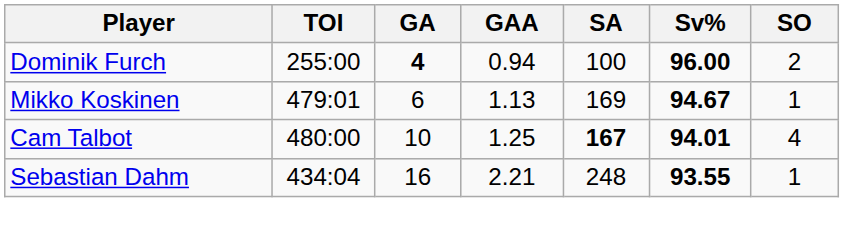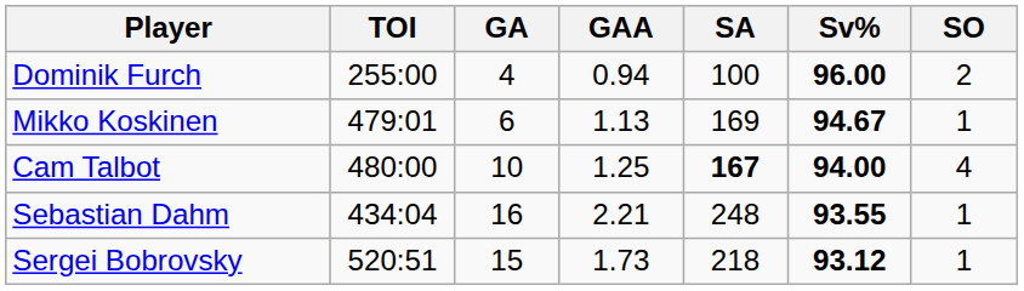Dominik Furch | GA: bold -> normal
Cam Talbot | Sv%: 94.01 -> 94.00
+ row: Sergei Bobrovsky | 520:51 | 15 | 1.73 | 218 | 93.12 | 1
